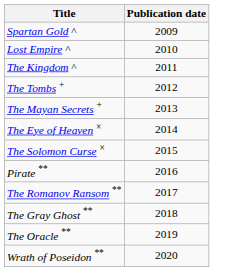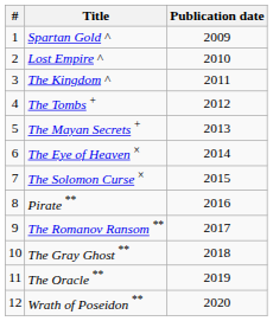+ column: # | 1 | 2 | 3 | 4 | 5 | 6 | 7 | 8 | 9 | 10 | 11 | 12
